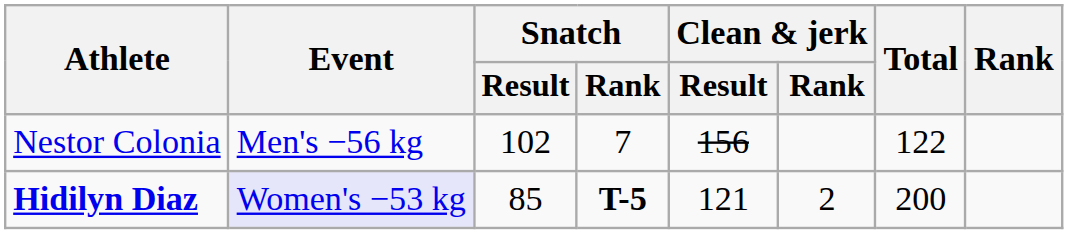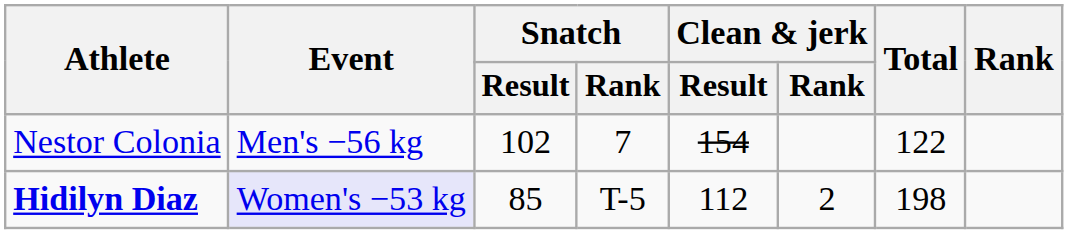Nestor Colonia | Clean & jerk / Result: 156 -> 154
Hidilyn Diaz | Snatch / Rank: bold -> normal
Hidilyn Diaz | Clean & jerk / Result: 121 -> 112
Hidilyn Diaz | Total: 200 -> 198
